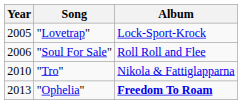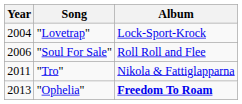"Lovetrap" | Year: 2005 -> 2004
"Tro" | Year: 2010 -> 2011
